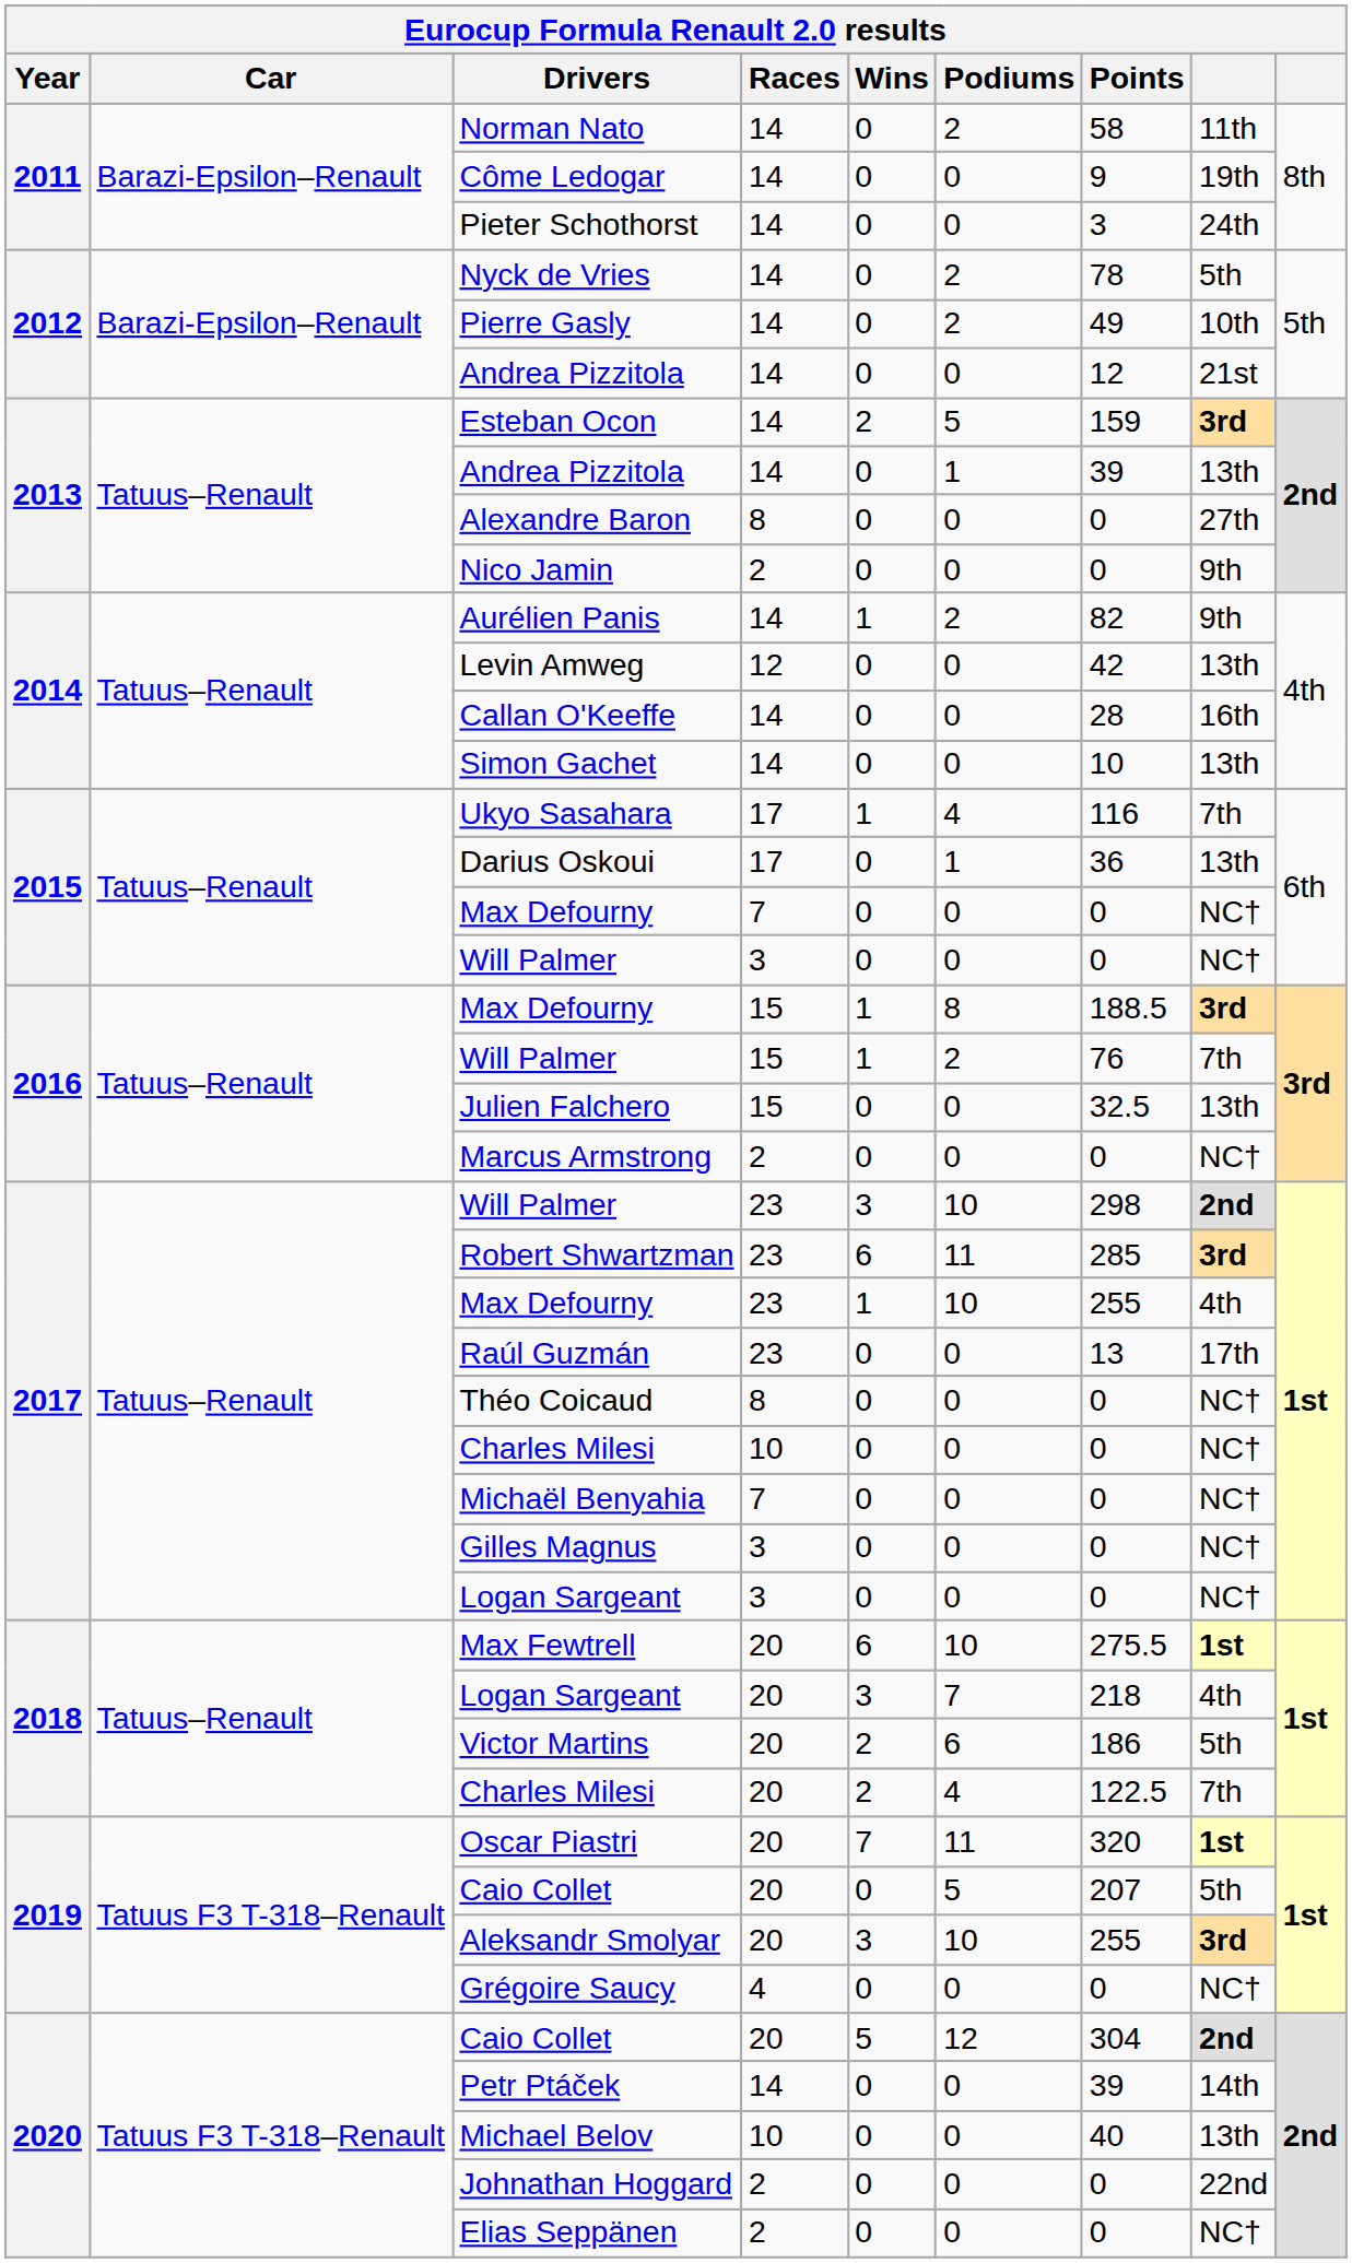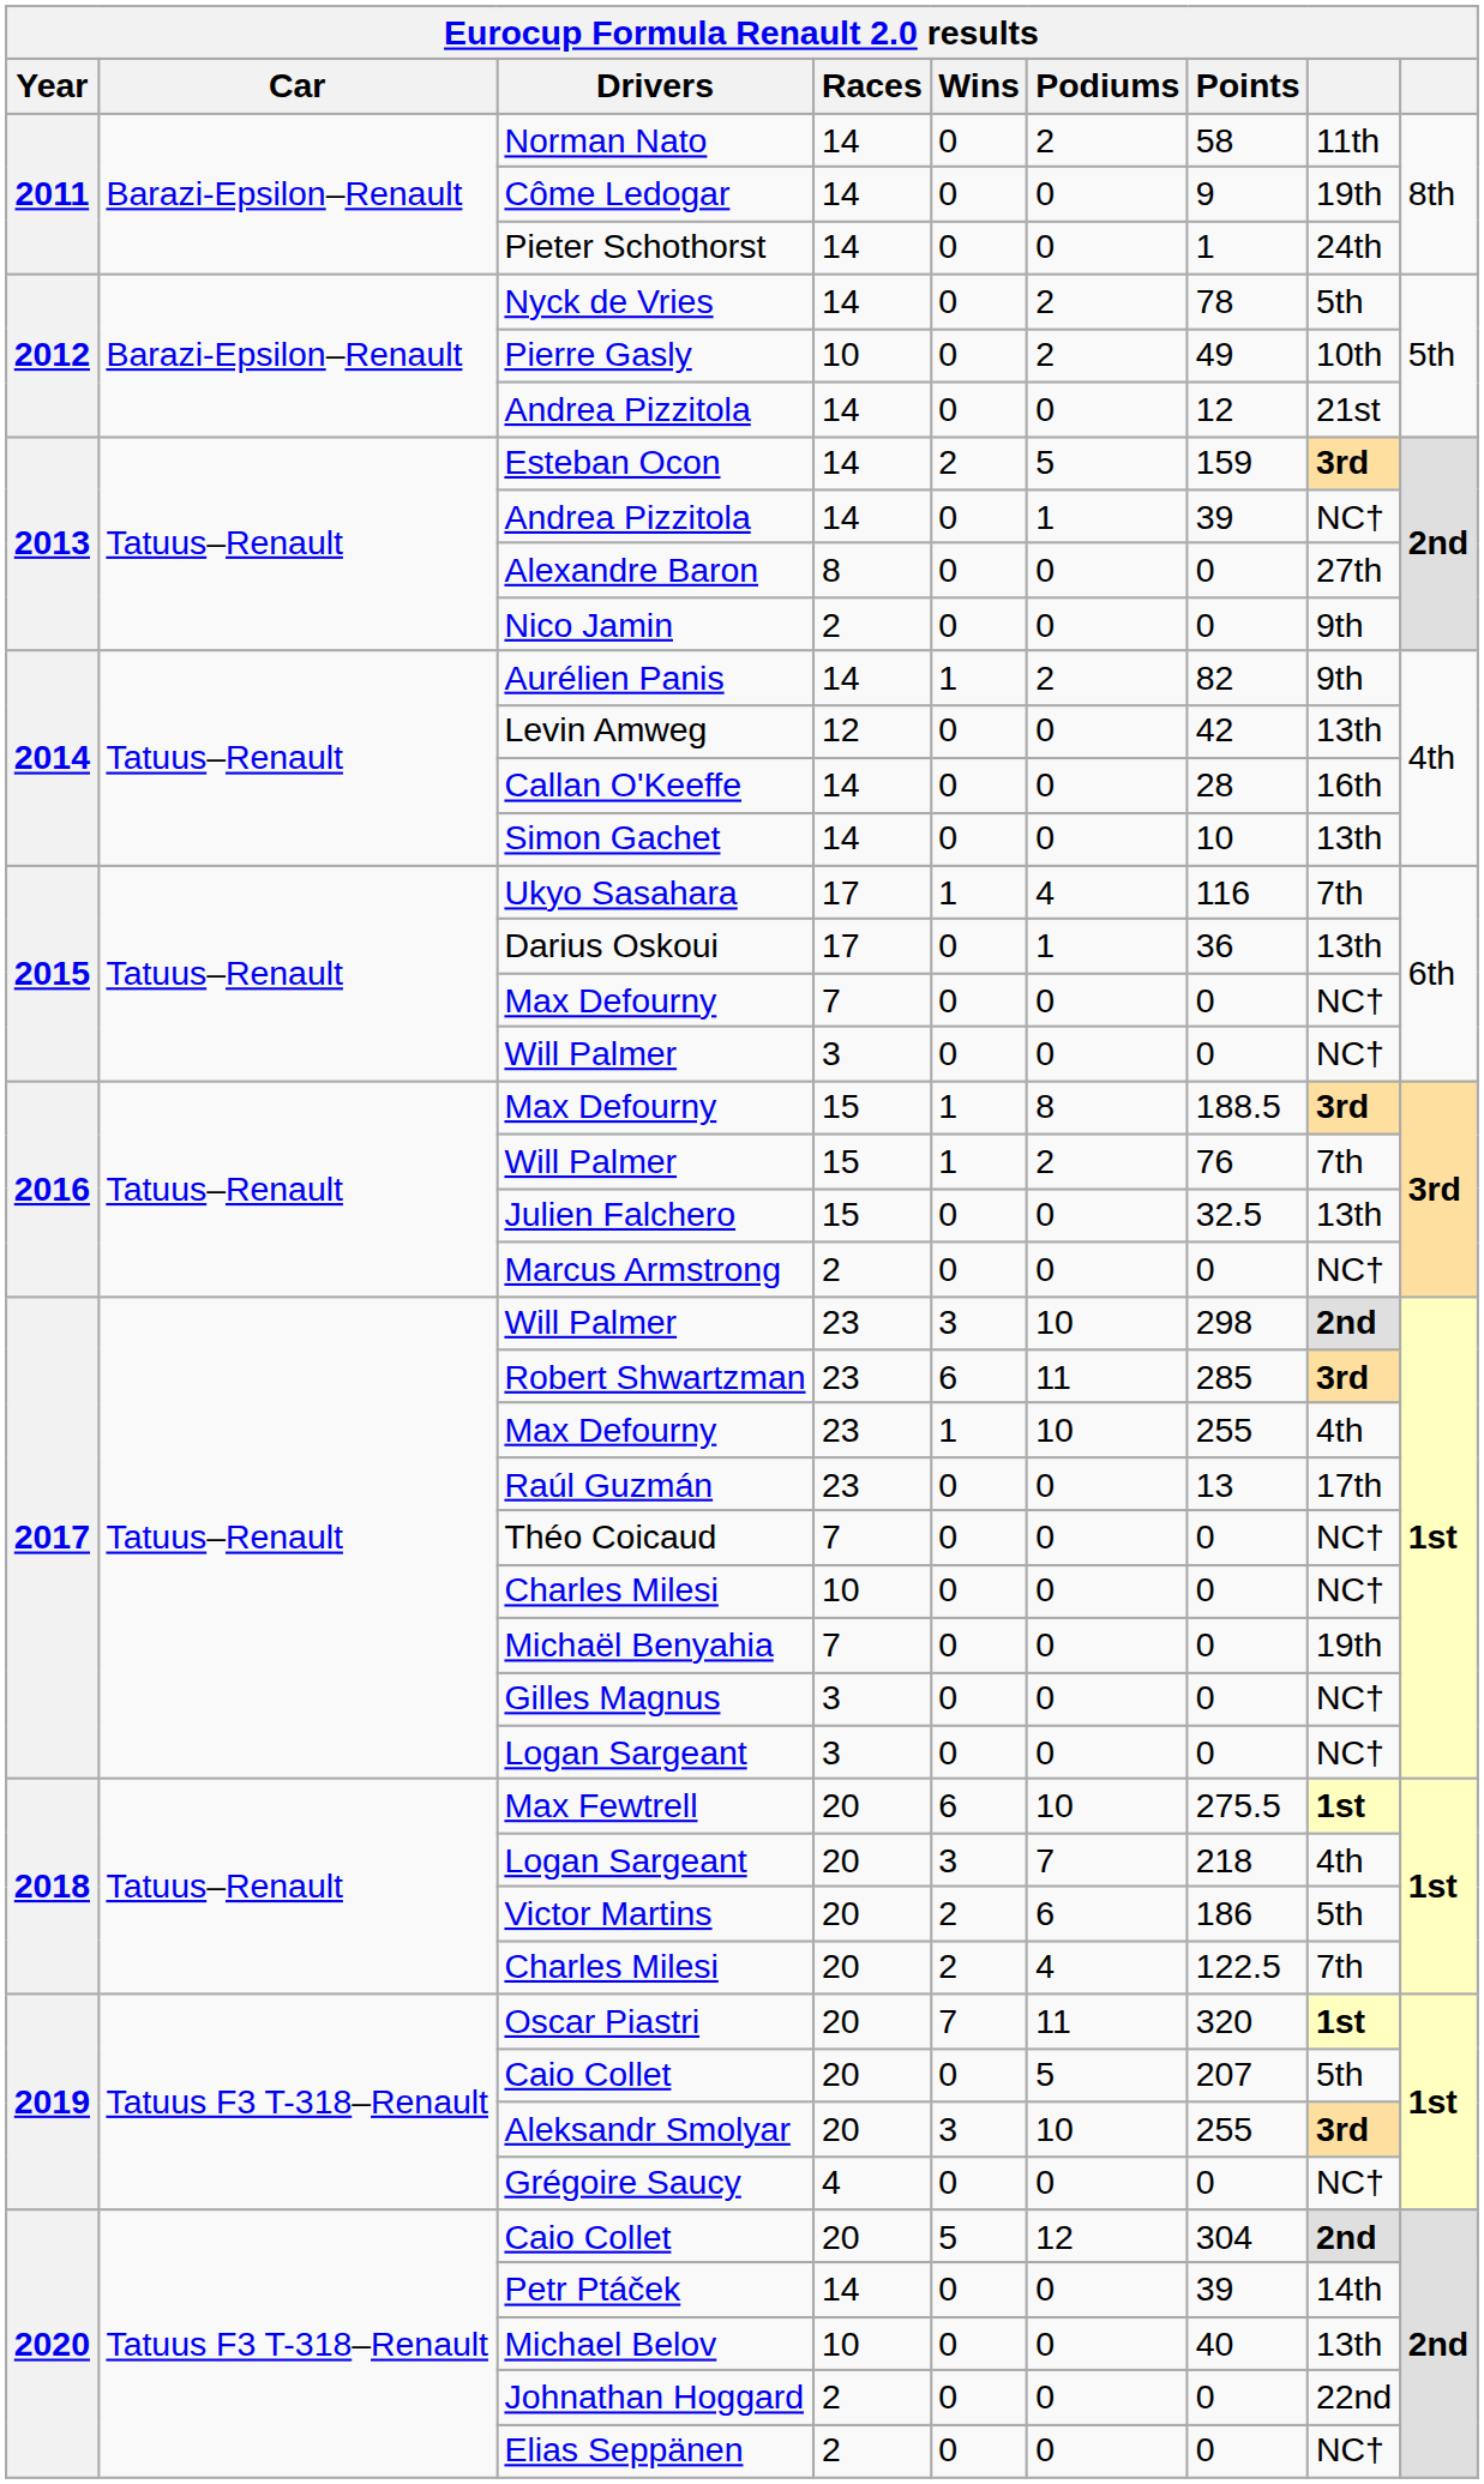Pieter Schothorst | Points: 3 -> 1
Pierre Gasly | Races: 14 -> 10
2013 / Andrea Pizzitola | column 8: 13th -> NC†
Théo Coicaud | Races: 8 -> 7
Michaël Benyahia | column 8: NC† -> 19th
